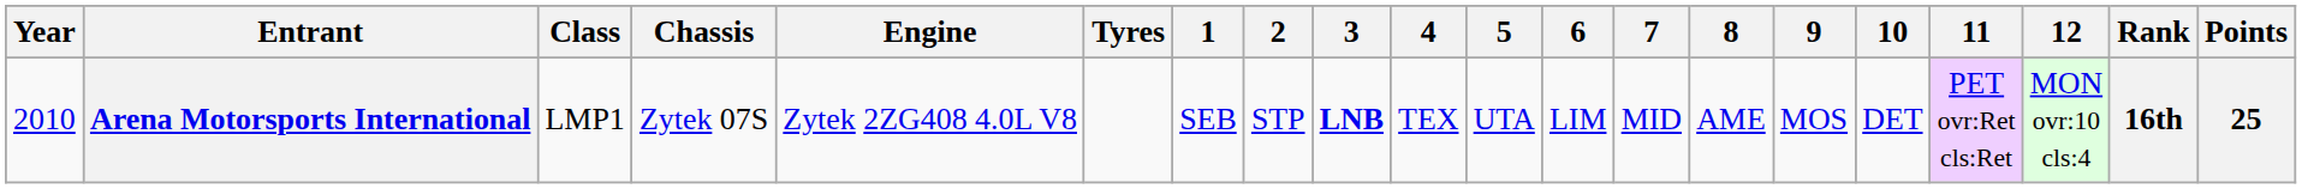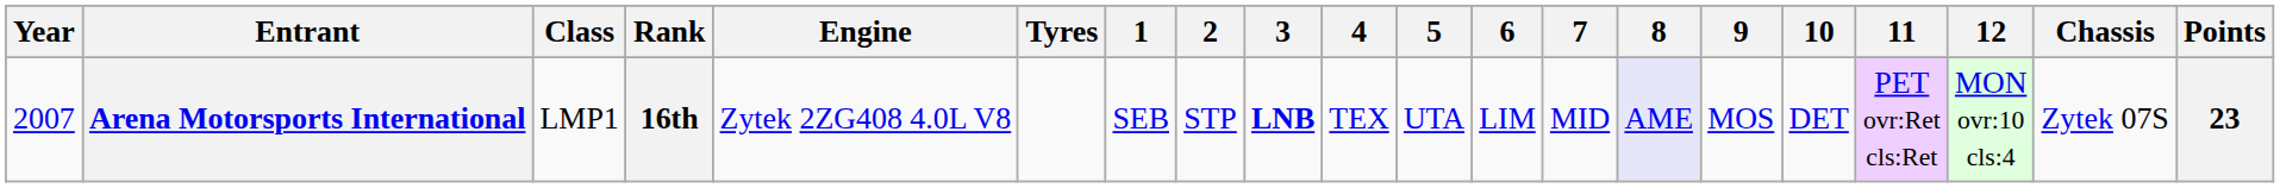columns swapped: Chassis <-> Rank
Arena Motorsports International | Year: 2010 -> 2007
Arena Motorsports International | 8: no background -> lavender background
Arena Motorsports International | Points: 25 -> 23
